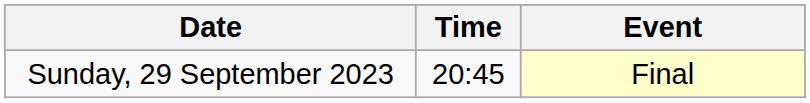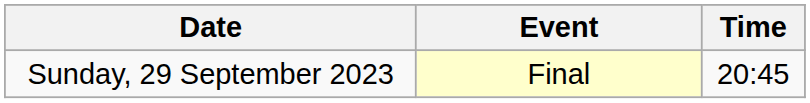columns swapped: Time <-> Event
